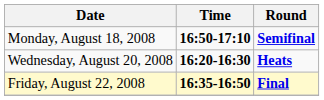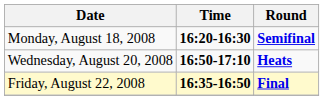Monday, August 18, 2008 | Time: 16:50-17:10 -> 16:20-16:30
Wednesday, August 20, 2008 | Time: 16:20-16:30 -> 16:50-17:10
